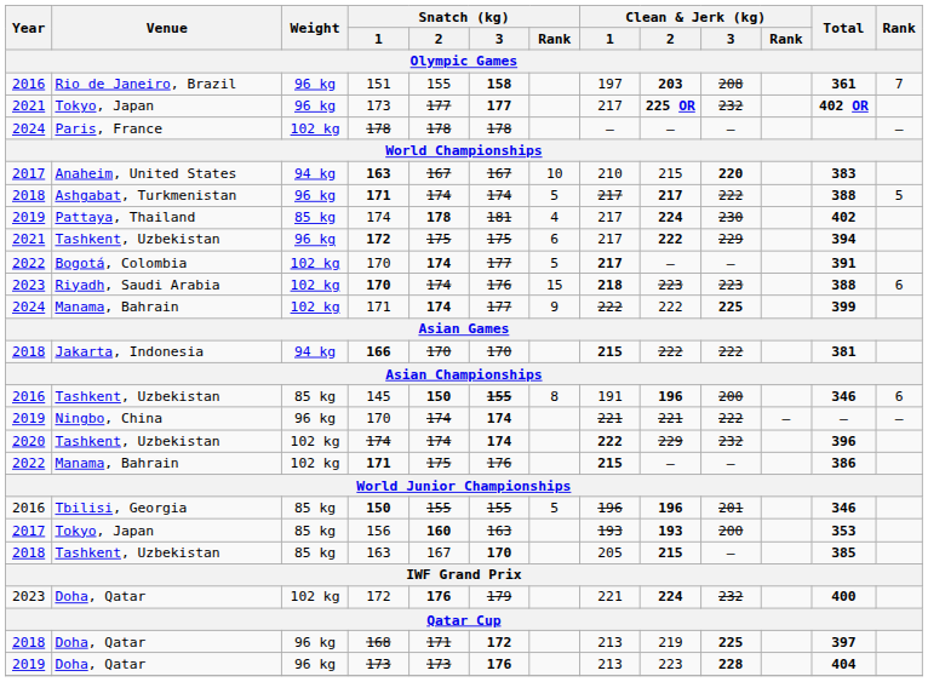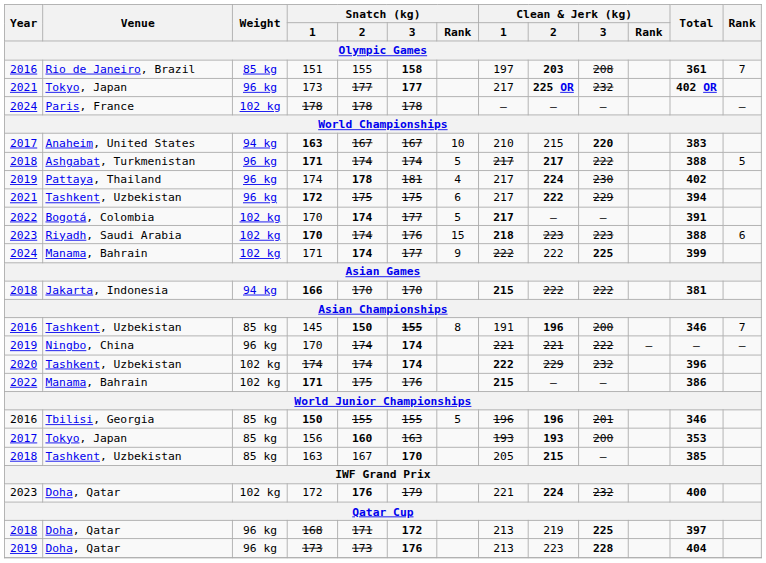Rio de Janeiro, Brazil | Weight: 96 kg -> 85 kg
Pattaya, Thailand | Weight: 85 kg -> 96 kg
2016 / Tashkent, Uzbekistan | Rank: 6 -> 7
